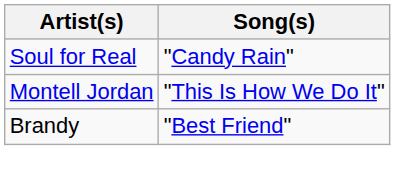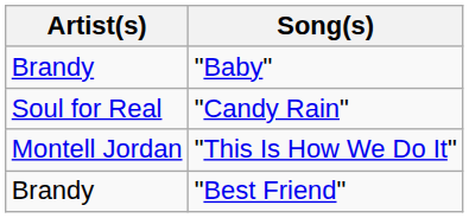+ row: Brandy | "Baby"
